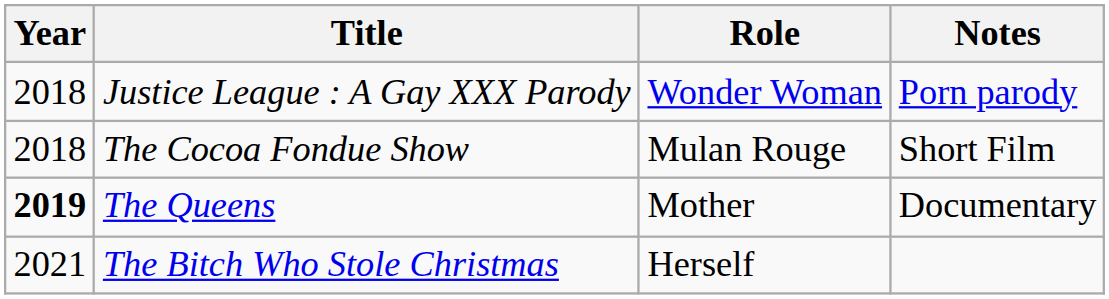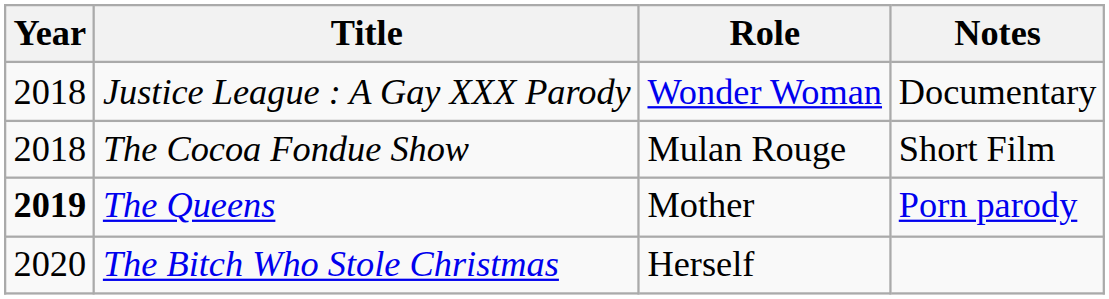Justice League : A Gay XXX Parody | Notes: Porn parody -> Documentary
The Queens | Notes: Documentary -> Porn parody
The Bitch Who Stole Christmas | Year: 2021 -> 2020
